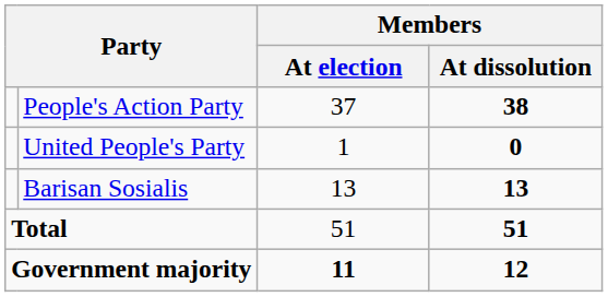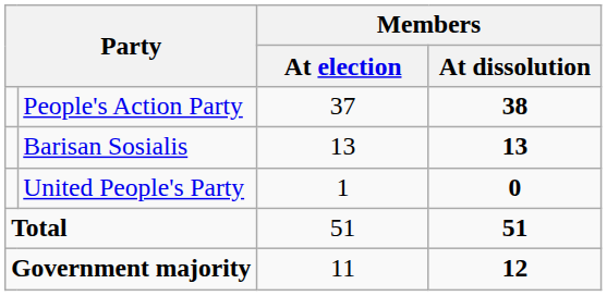rows swapped: Barisan Sosialis <-> United People's Party
Government majority | Members / At election: bold -> normal
